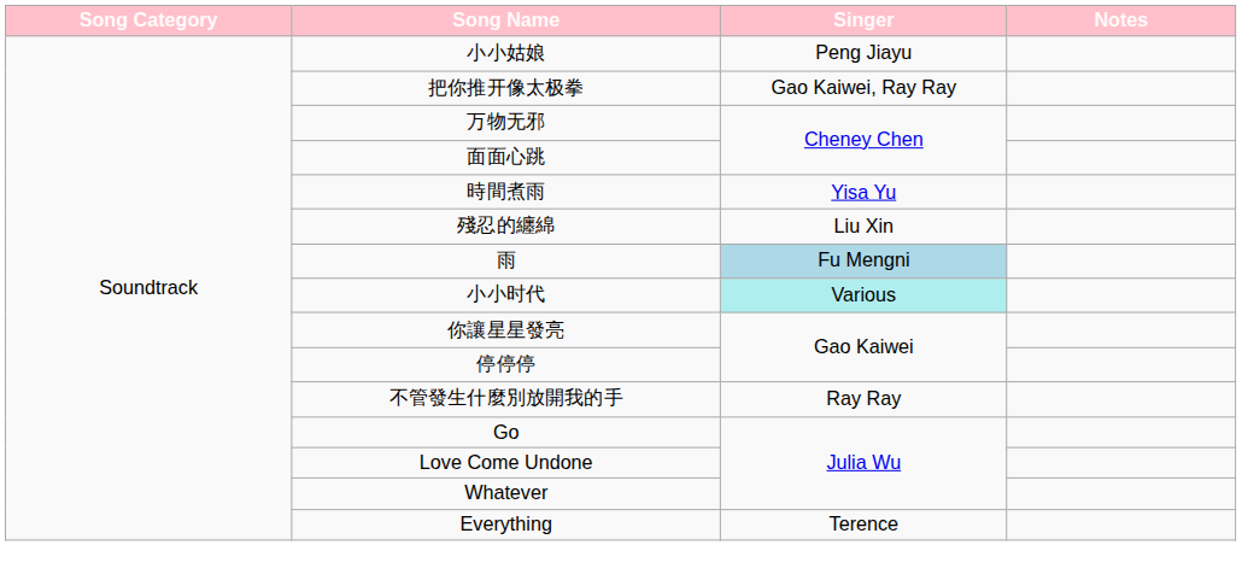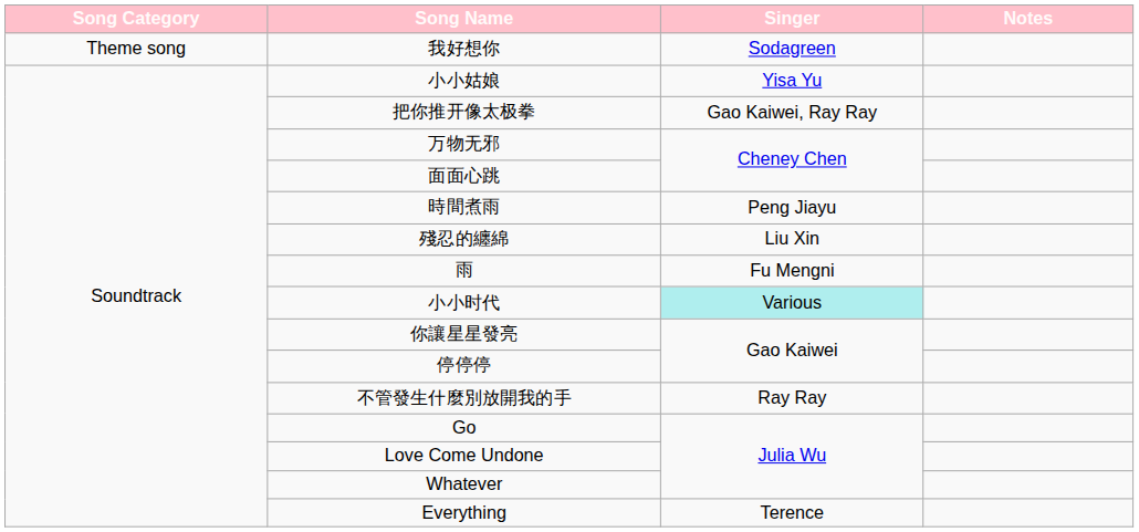+ row: Theme song | 我好想你 | Sodagreen
小小姑娘 | Singer: Peng Jiayu -> Yisa Yu
時間煮雨 | Singer: Yisa Yu -> Peng Jiayu
雨 | Singer: lightblue background -> no background
